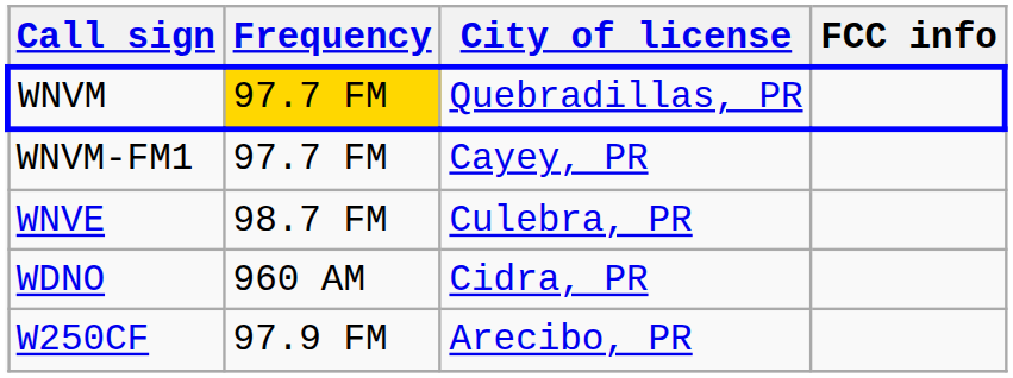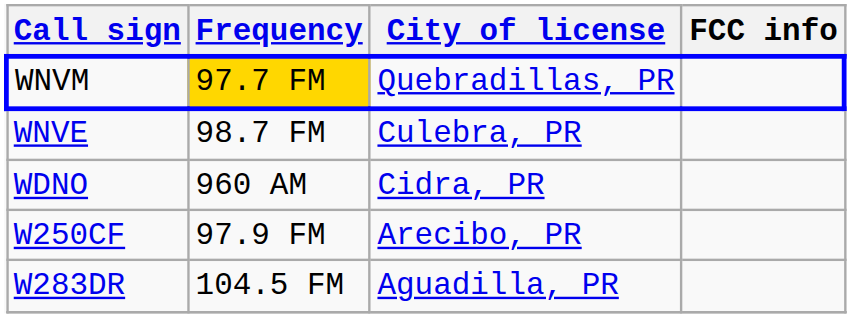- row: WNVM-FM1 | 97.7 FM | Cayey, PR
+ row: W283DR | 104.5 FM | Aguadilla, PR
